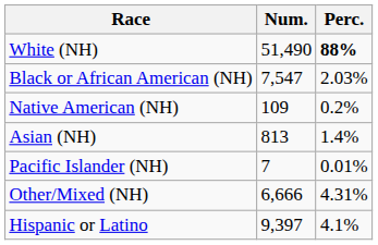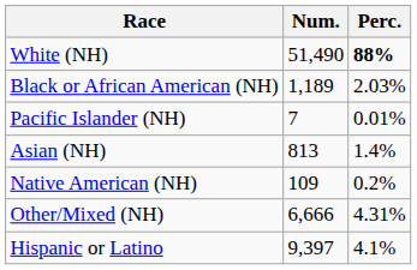Black or African American (NH) | Num.: 7,547 -> 1,189
rows swapped: Native American (NH) <-> Pacific Islander (NH)
